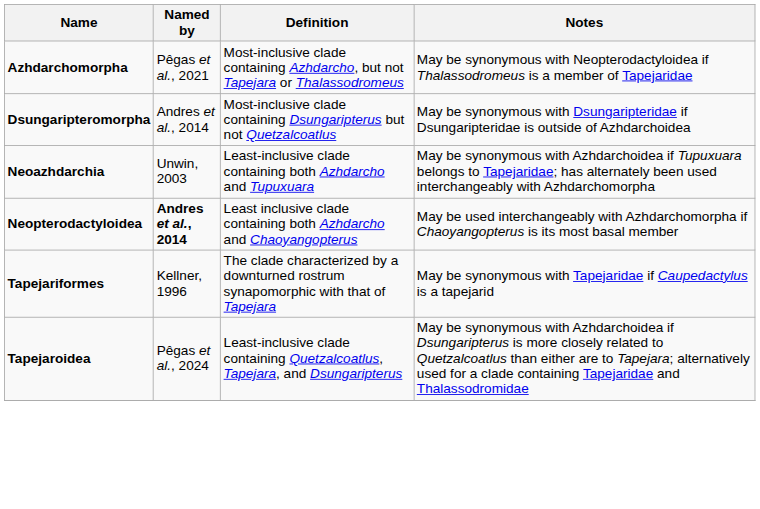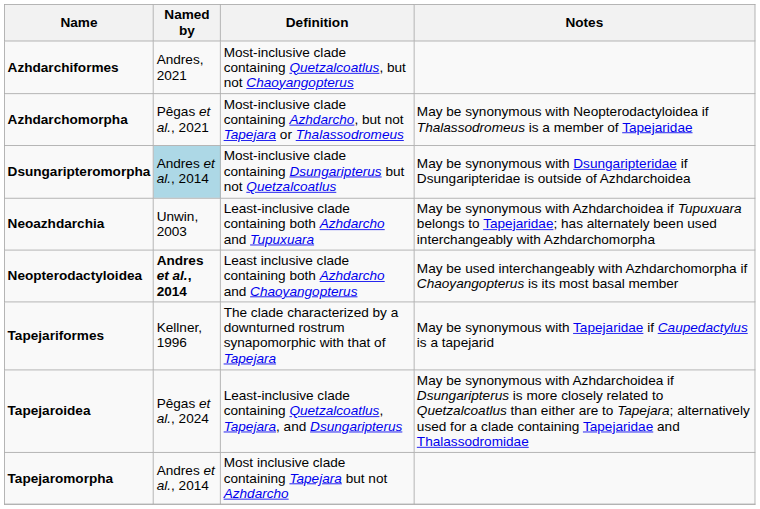+ row: Azhdarchiformes | Andres, 2021 | Most-inclusive clade containing Quetzalcoatlus, but not Chaoyangopterus
Dsungaripteromorpha | Named by: no background -> lightblue background
+ row: Tapejaromorpha | Andres et al., 2014 | Most inclusive clade containing Tapejara but not Azhdarcho
